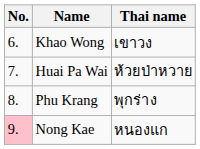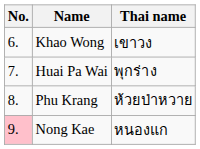Huai Pa Wai | Thai name: ห้วยป่าหวาย -> พุกร่าง
Phu Krang | Thai name: พุกร่าง -> ห้วยป่าหวาย
